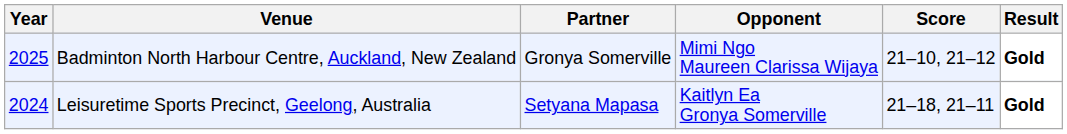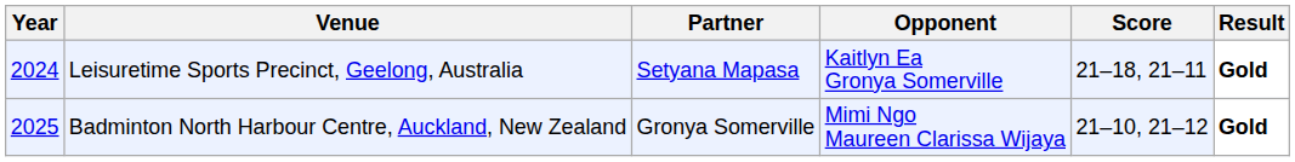rows swapped: Leisuretime Sports Precinct, Geelong, Australia <-> Badminton North Harbour Centre, Auckland, New Zealand
